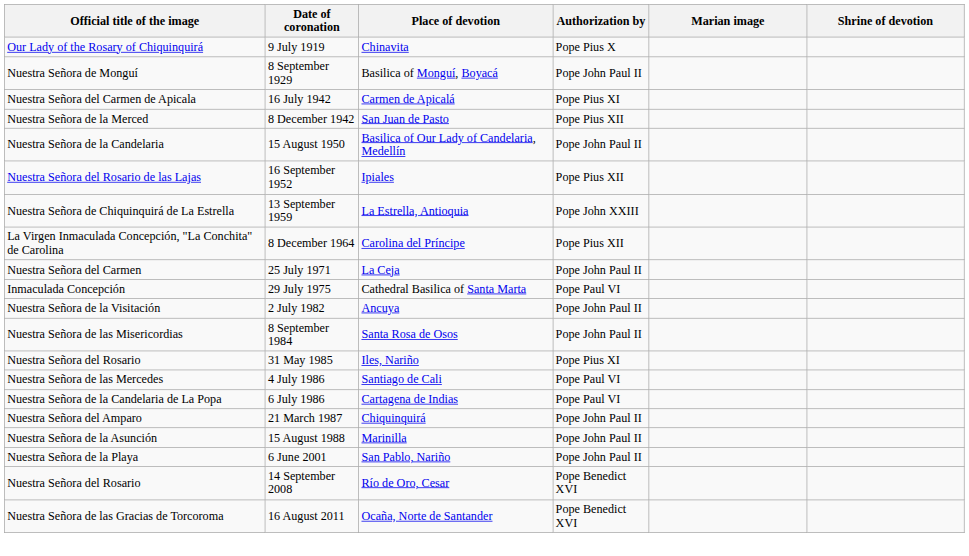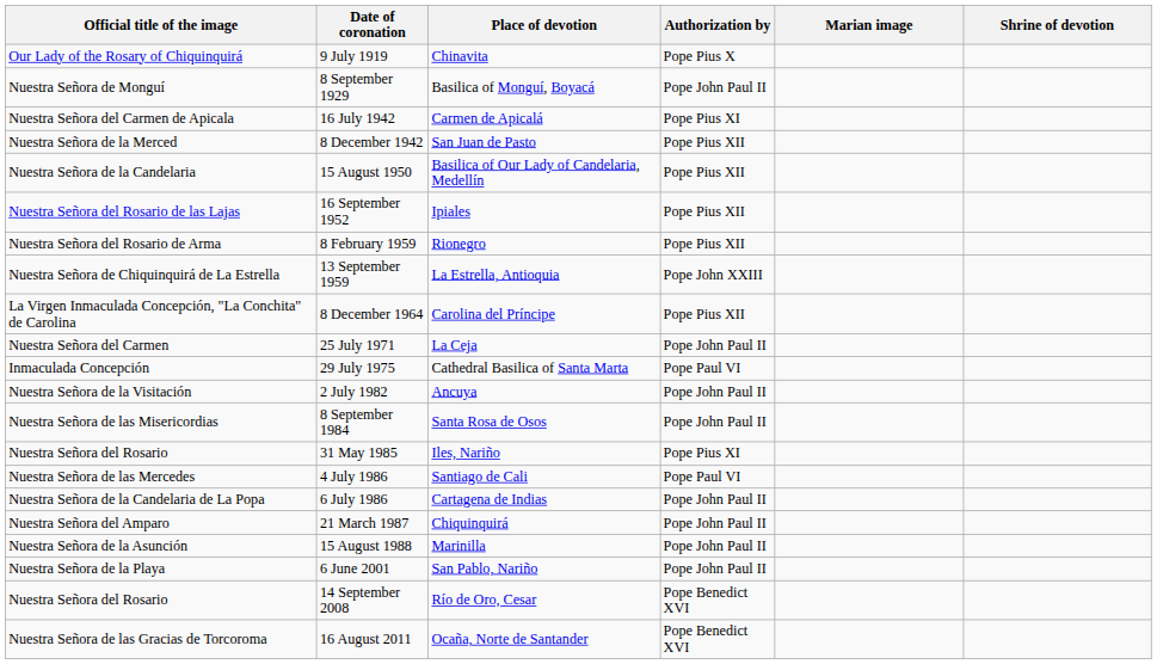15 August 1950 | Authorization by: Pope John Paul II -> Pope Pius XII
+ row: Nuestra Señora del Rosario de Arma | 8 February 1959 | Rionegro | Pope Pius XII
6 July 1986 | Authorization by: Pope Paul VI -> Pope John Paul II
